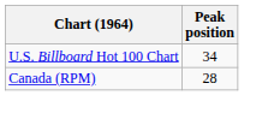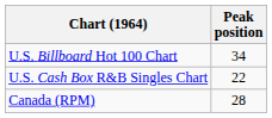+ row: U.S. Cash Box R&B Singles Chart | 22
